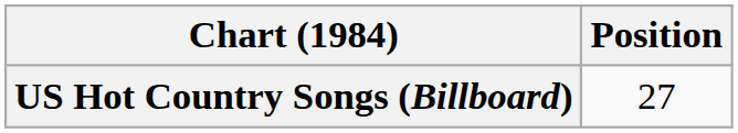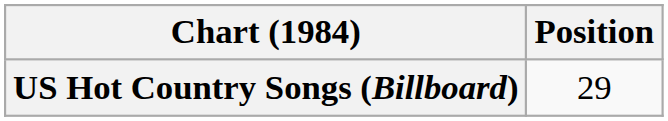US Hot Country Songs (Billboard) | Position: 27 -> 29
